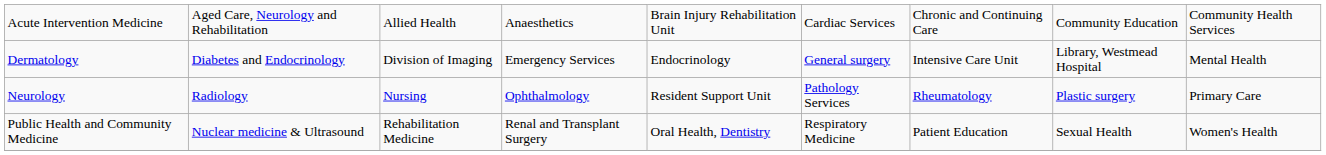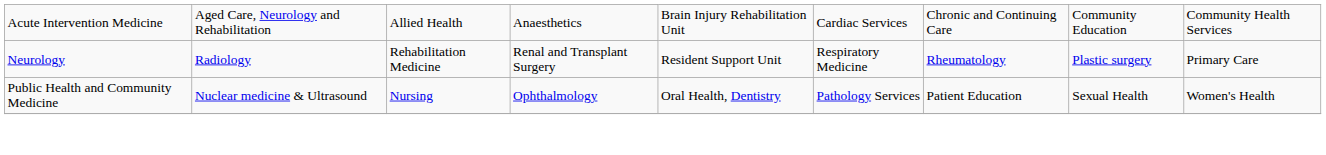- row: Dermatology | Diabetes and Endocrinology | Division of Imaging | Emergency Services | Endocrinology | General surgery | Intensive Care Unit | Library, Westmead Hospital | Mental Health
Neurology | column 3: Nursing -> Rehabilitation Medicine
Neurology | column 4: Ophthalmology -> Renal and Transplant Surgery
Neurology | column 6: Pathology Services -> Respiratory Medicine
Public Health and Community Medicine | column 3: Rehabilitation Medicine -> Nursing
Public Health and Community Medicine | column 4: Renal and Transplant Surgery -> Ophthalmology
Public Health and Community Medicine | column 6: Respiratory Medicine -> Pathology Services
